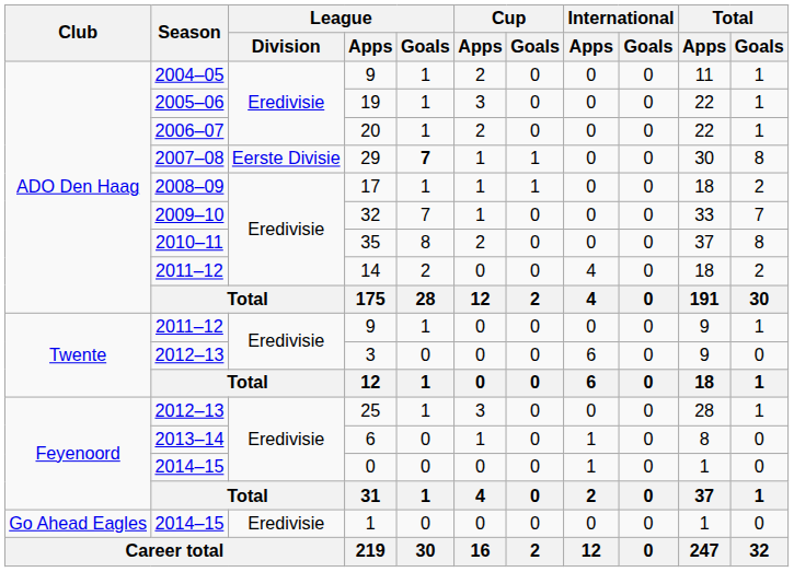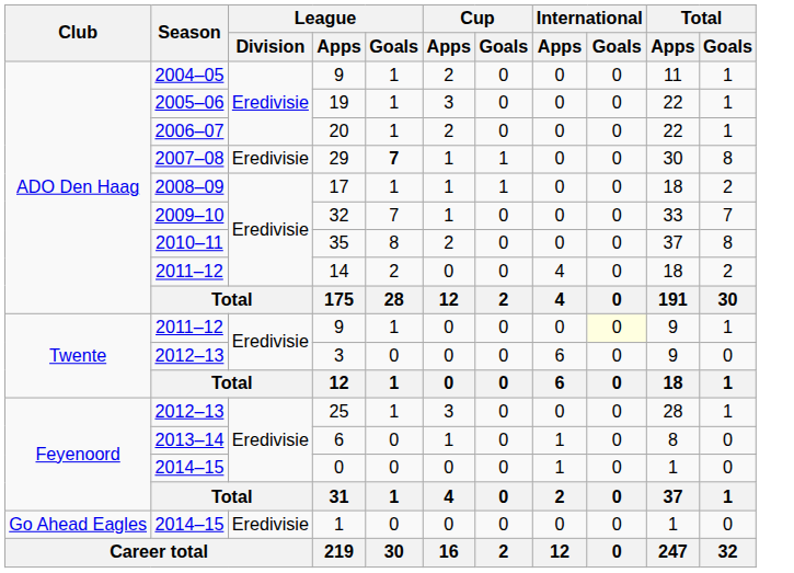29 | League / Division: Eerste Divisie -> Eredivisie
2011–12 / 9 | International / Goals: no background -> lightyellow background
